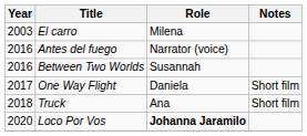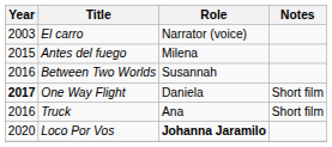El carro | Role: Milena -> Narrator (voice)
Antes del fuego | Year: 2016 -> 2015
Antes del fuego | Role: Narrator (voice) -> Milena
One Way Flight | Year: normal -> bold
Truck | Year: 2018 -> 2016
